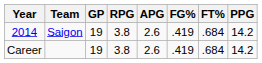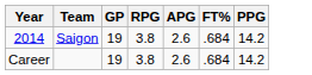- column: FG% | .419 | .419
